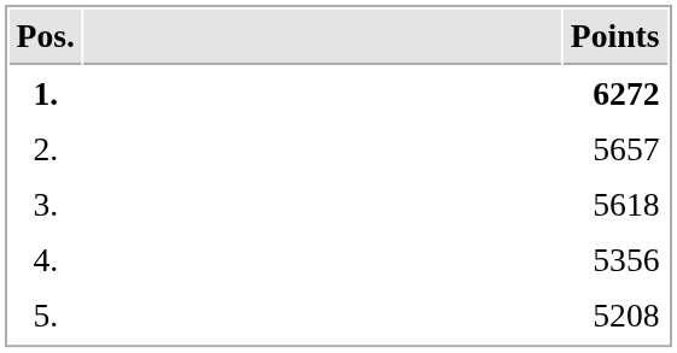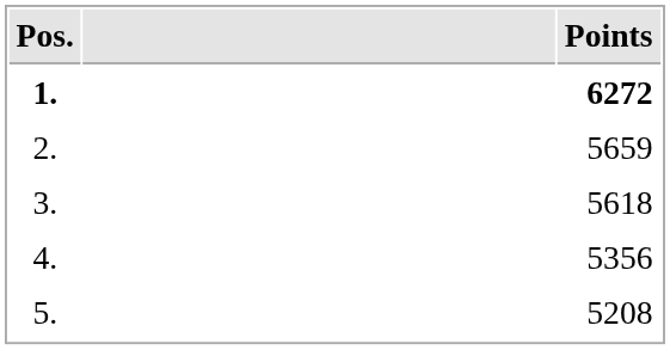2. | Points: 5657 -> 5659
